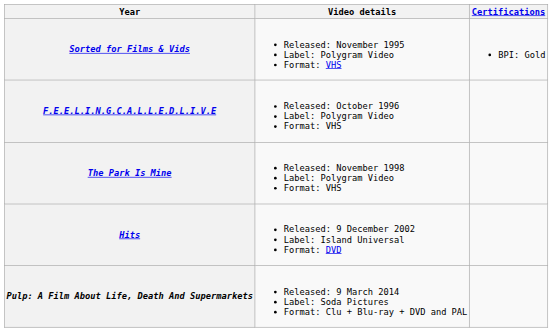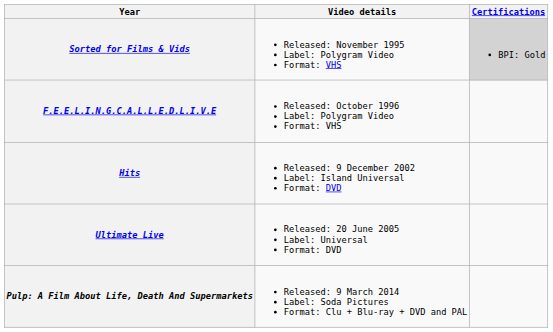Sorted for Films & Vids | Certifications: no background -> lightgrey background
- row: The Park Is Mine | Released: November 1998 Label: Polygram Video Format: VHS
+ row: Ultimate Live | Released: 20 June 2005 Label: Universal Format: DVD
